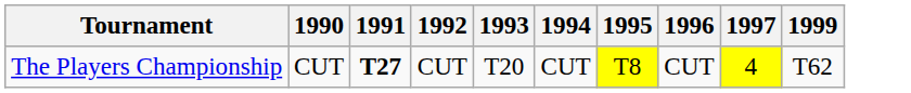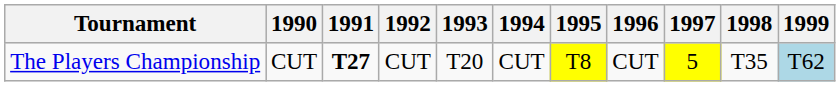+ column: 1998 | T35
The Players Championship | 1997: 4 -> 5
The Players Championship | 1999: no background -> lightblue background
